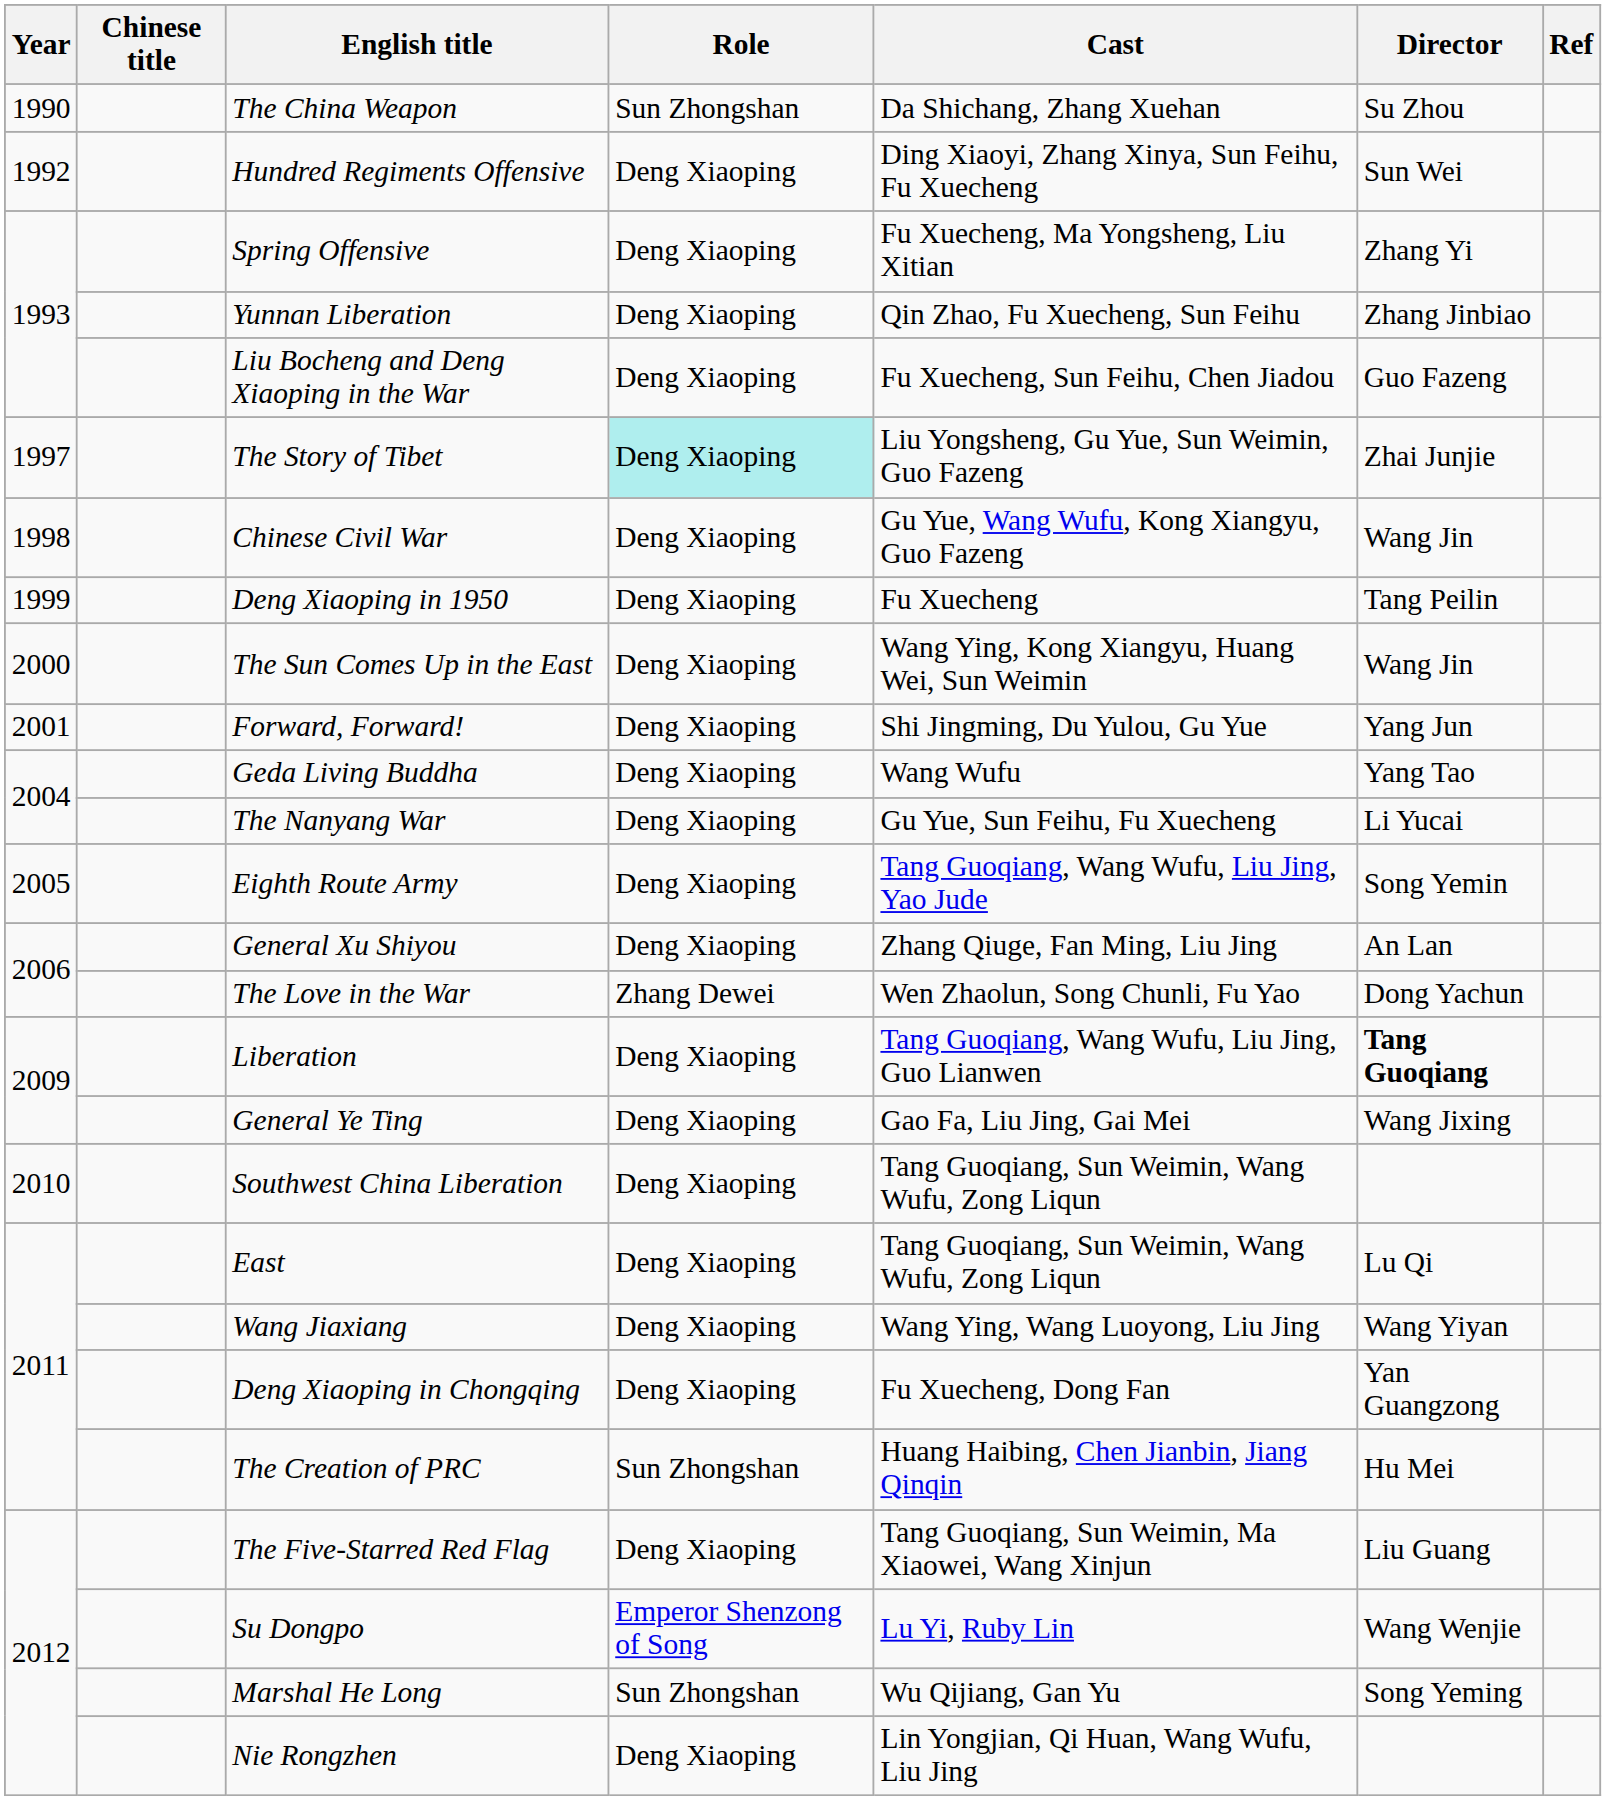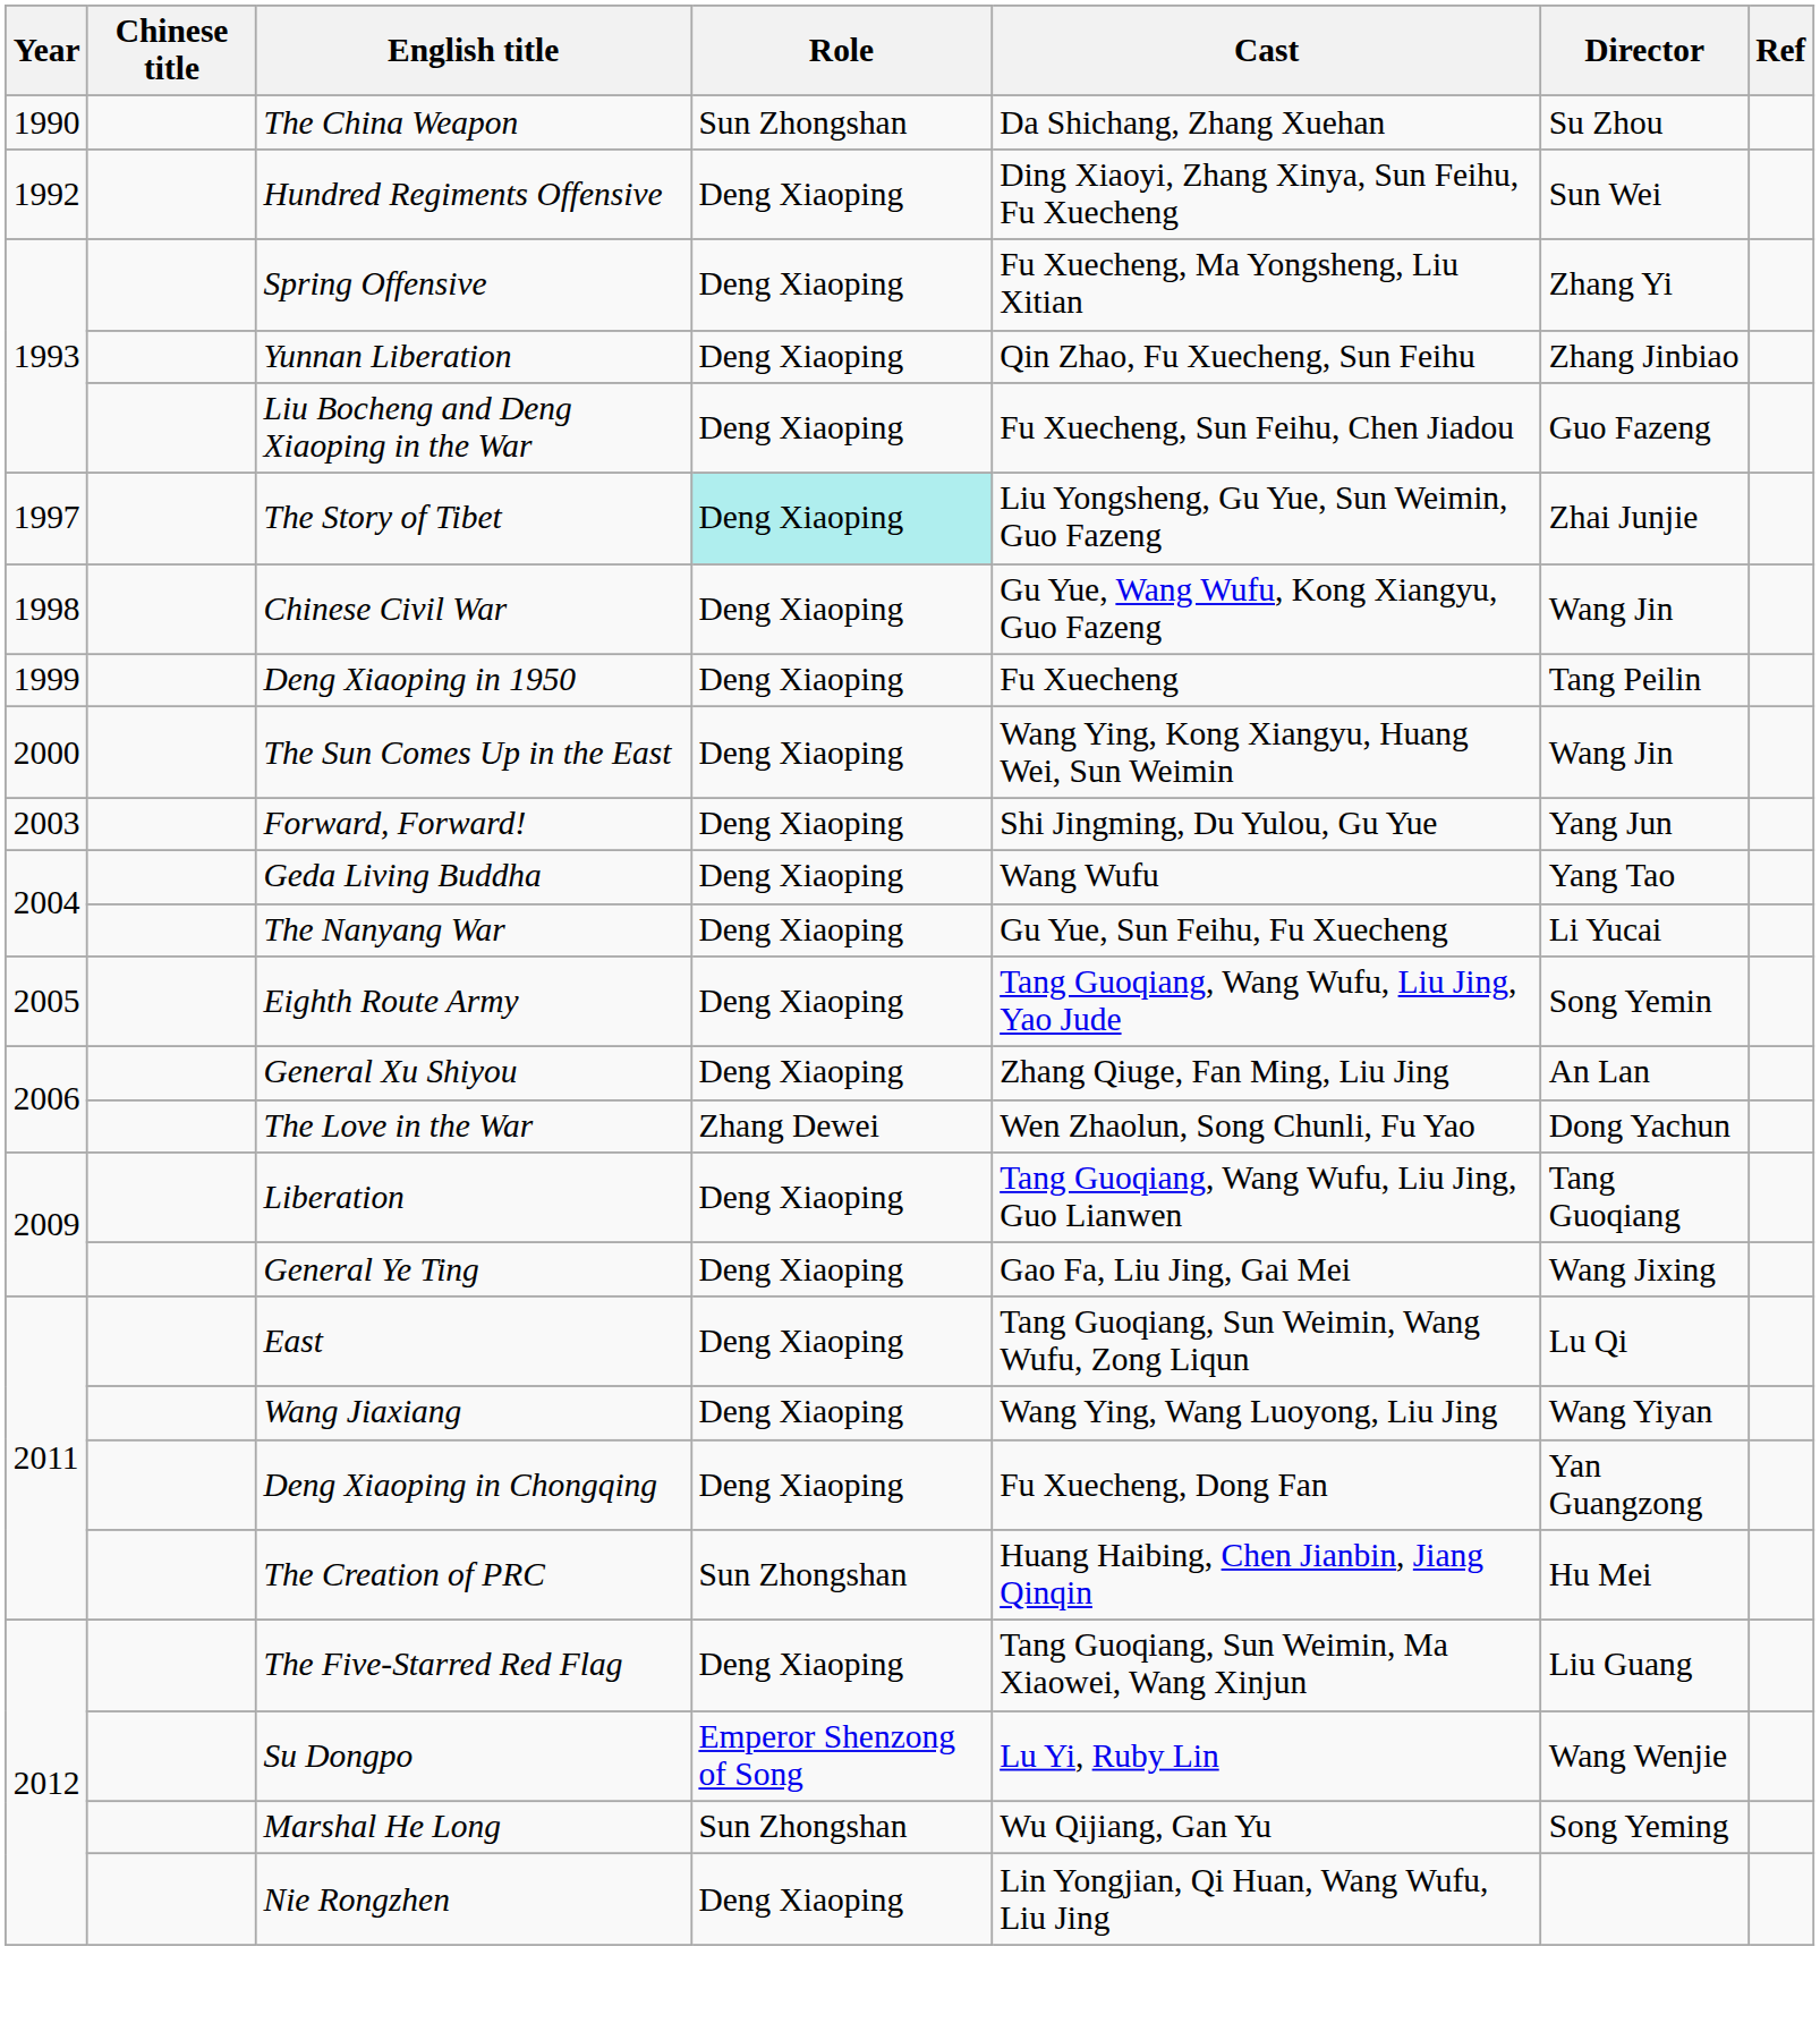Forward, Forward! | Year: 2001 -> 2003
Liberation | Director: bold -> normal
- row: 2010 | Southwest China Liberation | Deng Xiaoping | Tang Guoqiang, Sun Weimin, Wang Wufu, Zong Liqun
